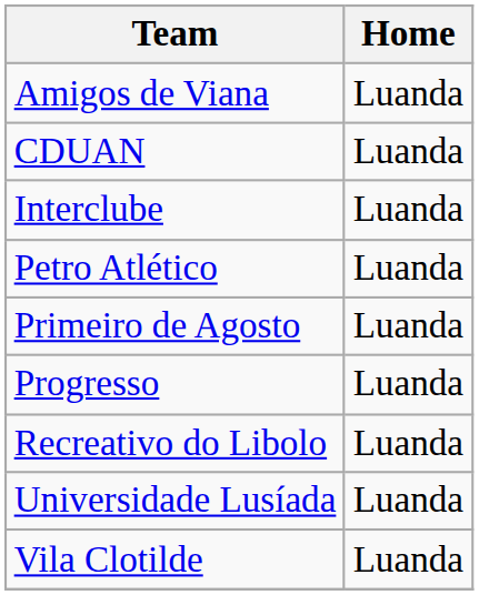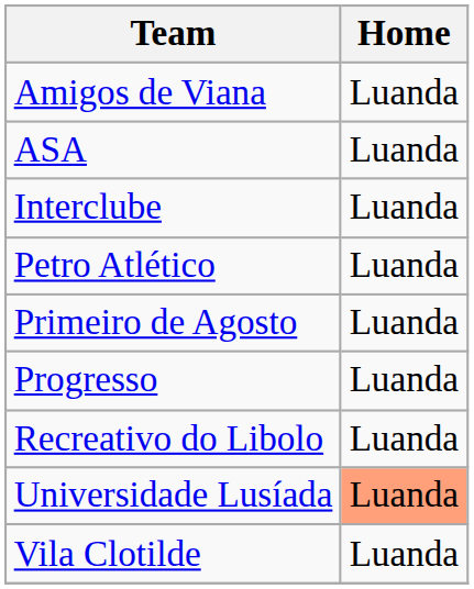+ row: ASA | Luanda
- row: CDUAN | Luanda
Universidade Lusíada | Home: no background -> lightsalmon background
